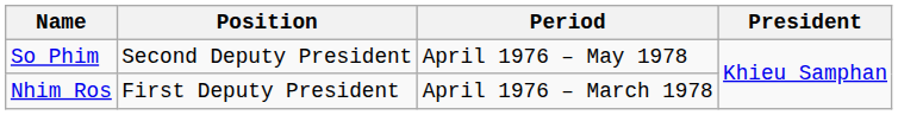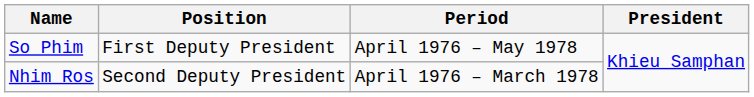So Phim | Position: Second Deputy President -> First Deputy President
Nhim Ros | Position: First Deputy President -> Second Deputy President
